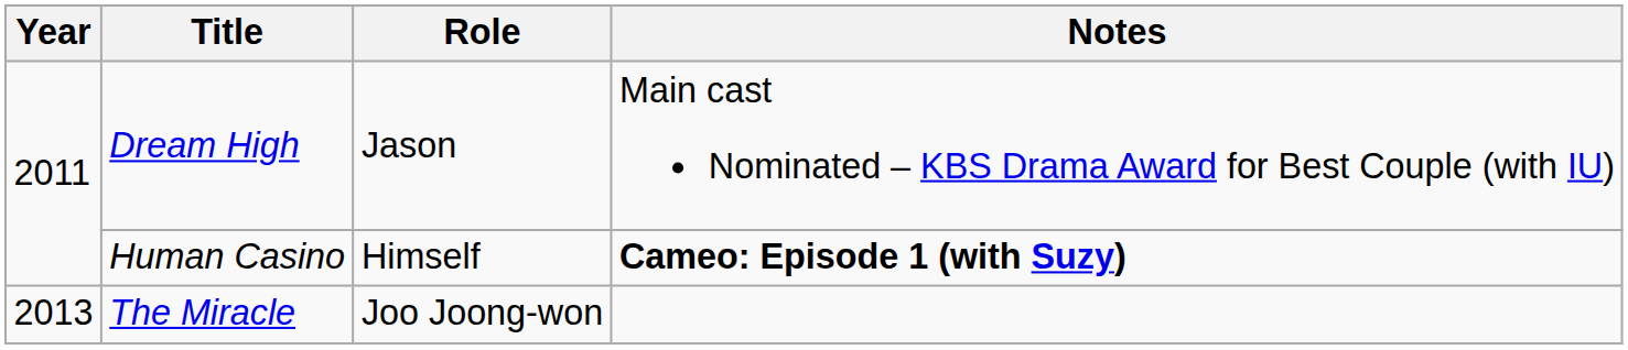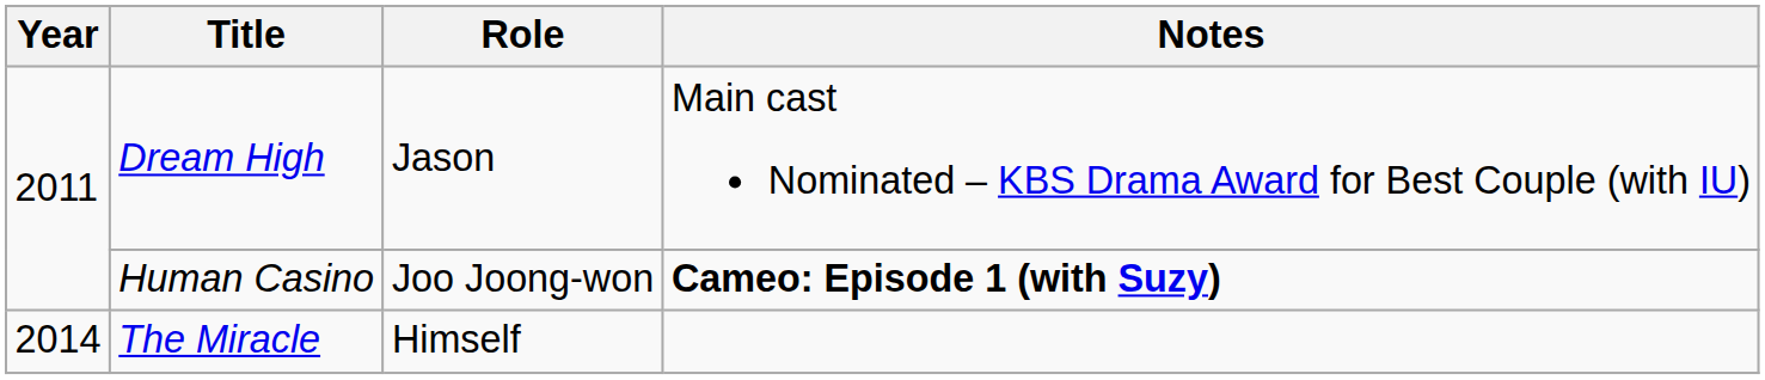Human Casino | Role: Himself -> Joo Joong-won
The Miracle | Year: 2013 -> 2014
The Miracle | Role: Joo Joong-won -> Himself
